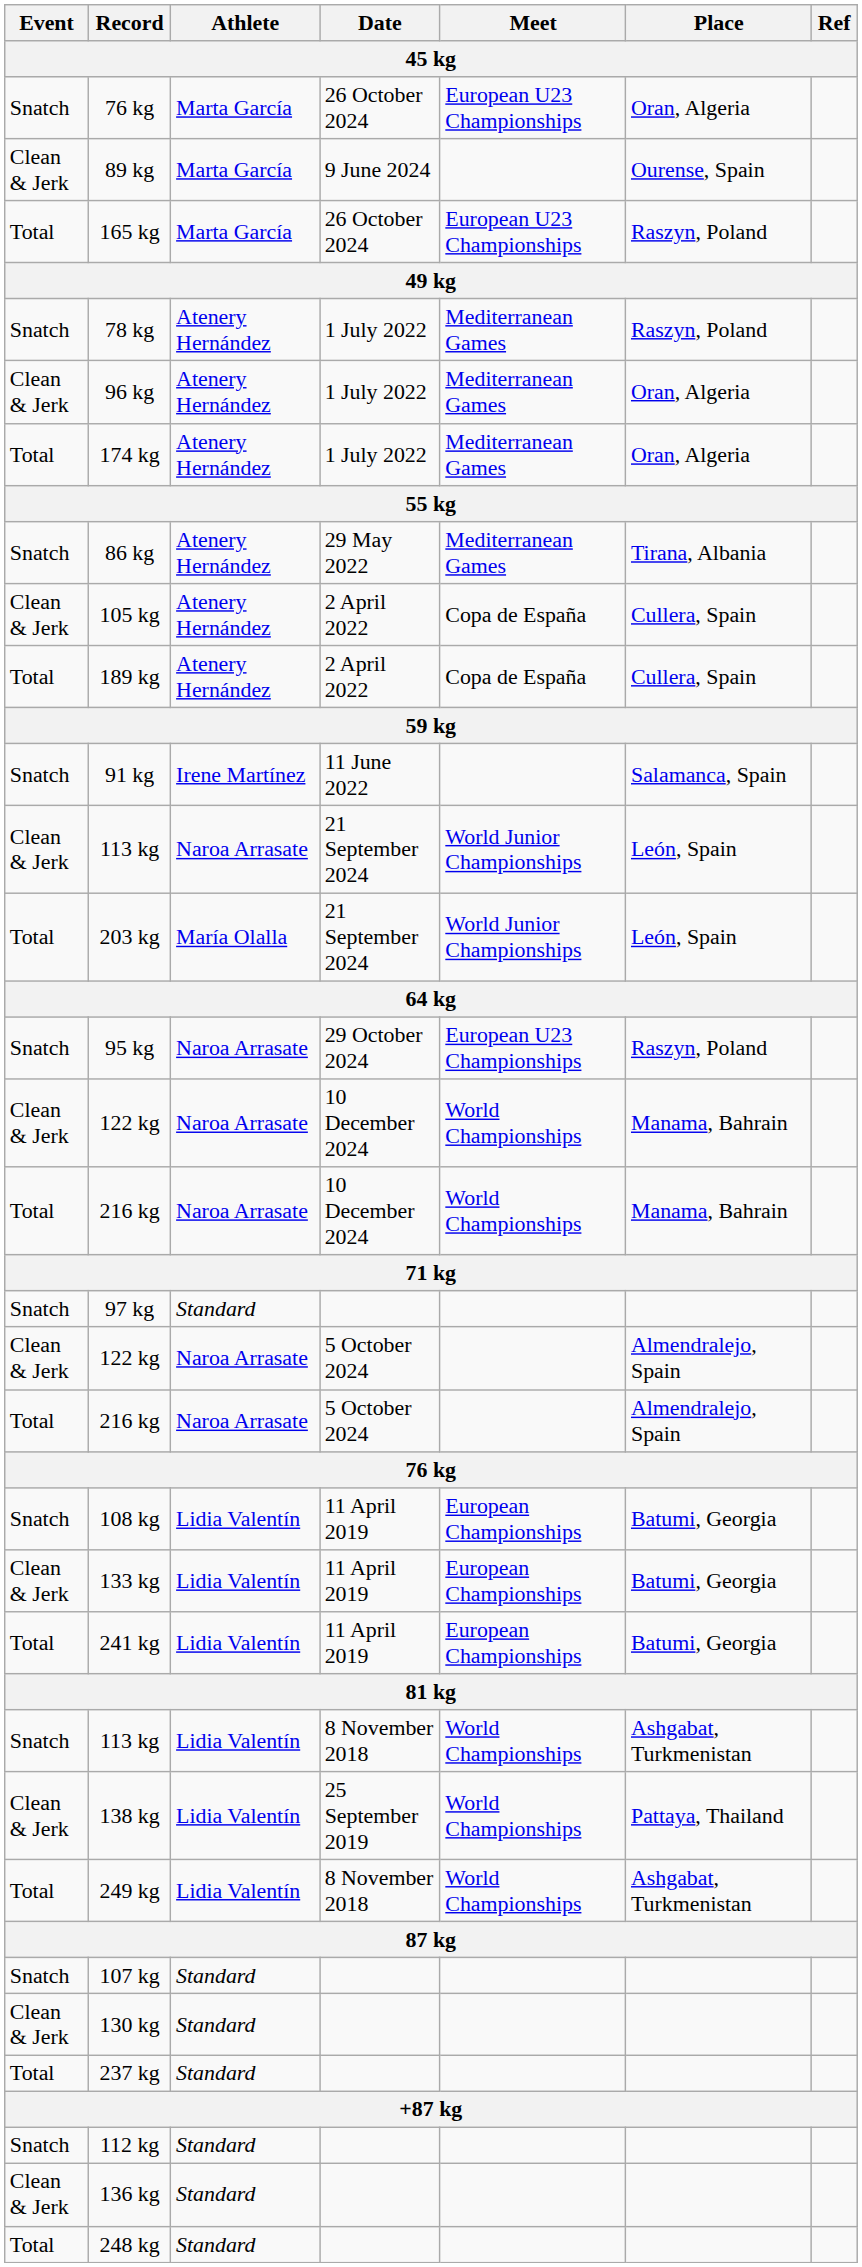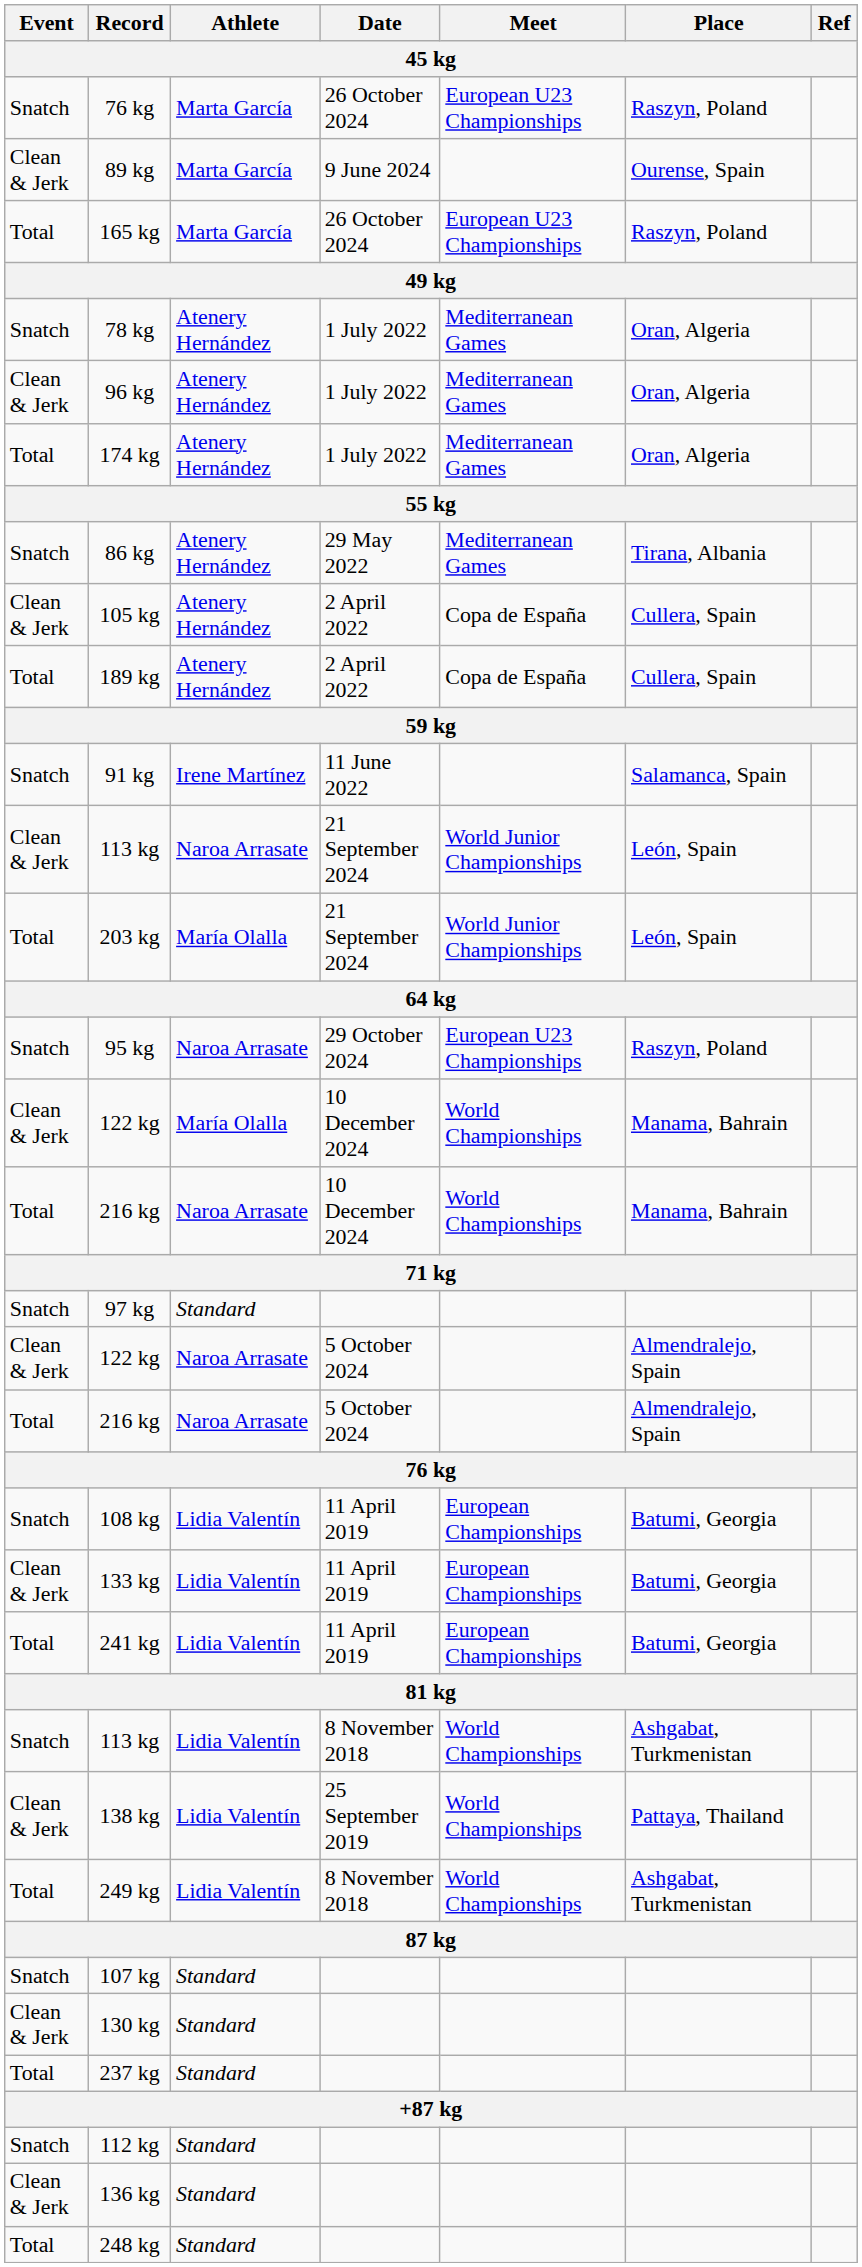76 kg / 26 October 2024 | Place: Oran, Algeria -> Raszyn, Poland
78 kg | Place: Raszyn, Poland -> Oran, Algeria
122 kg / 10 December 2024 | Athlete: Naroa Arrasate -> María Olalla
